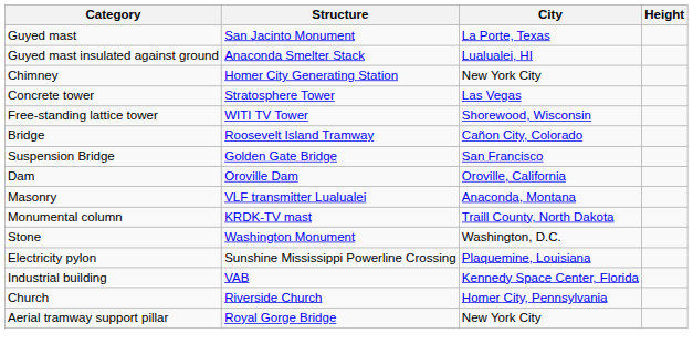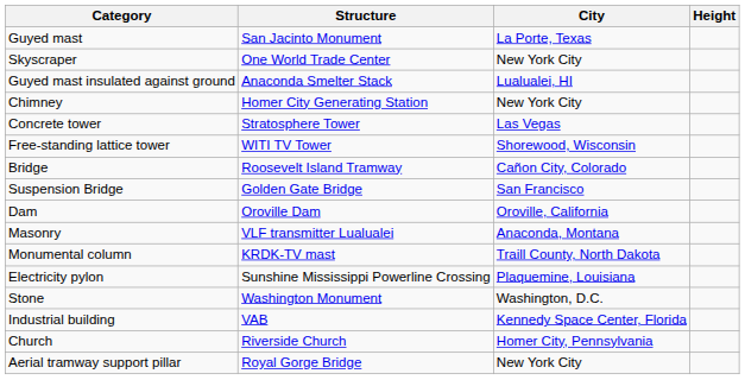+ row: Skyscraper | One World Trade Center | New York City
rows swapped: Stone <-> Electricity pylon
